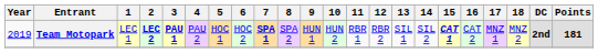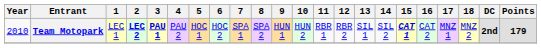Team Motopark | Year: 2019 -> 2010
Team Motopark | 7: bold -> normal
Team Motopark | Points: 181 -> 179
